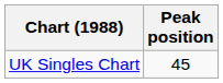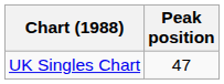UK Singles Chart | Peak position: 45 -> 47
